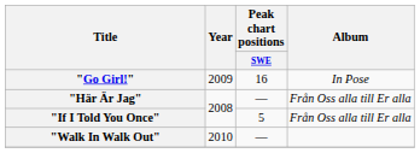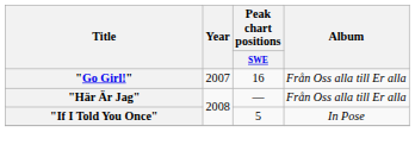"Go Girl!" | Year: 2009 -> 2007
"Go Girl!" | Album: In Pose -> Från Oss alla till Er alla
"If I Told You Once" | Album: Från Oss alla till Er alla -> In Pose
- row: "Walk In Walk Out" | 2010 | —
